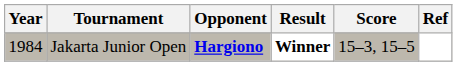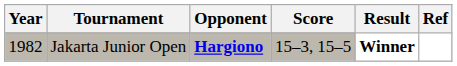columns swapped: Score <-> Result
Jakarta Junior Open | Year: 1984 -> 1982
